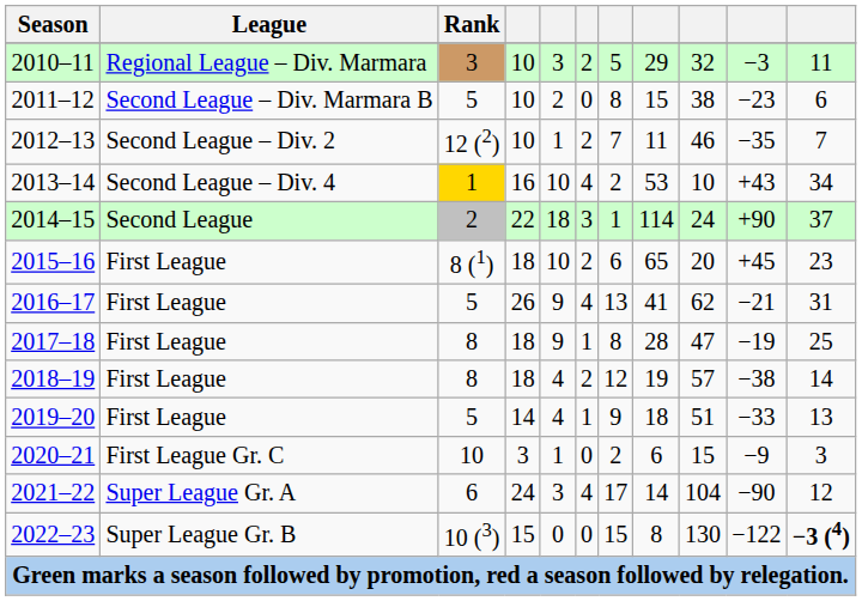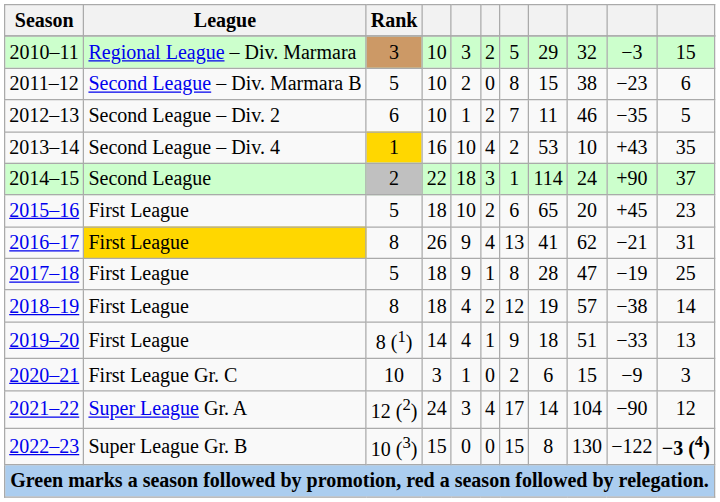2010–11 | column 11: 11 -> 15
2012–13 | Rank: 12 (2) -> 6
2012–13 | column 11: 7 -> 5
2013–14 | column 11: 34 -> 35
2015–16 | Rank: 8 (1) -> 5
2016–17 | League: no background -> gold background
2016–17 | Rank: 5 -> 8
2017–18 | Rank: 8 -> 5
2019–20 | Rank: 5 -> 8 (1)
2021–22 | Rank: 6 -> 12 (2)
